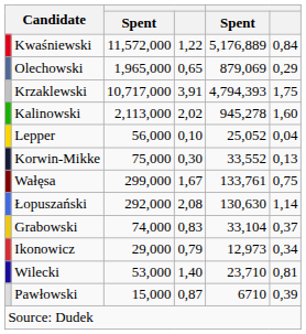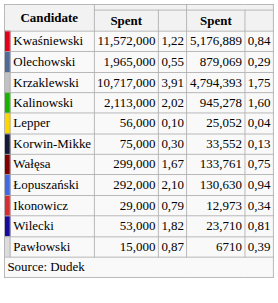Olechowski | column 4: 0,65 -> 0,55
Łopuszański | column 4: 2,08 -> 2,10
Łopuszański | column 6: 1,14 -> 0,94
- row: Grabowski | 74,000 | 0,83 | 33,104 | 0,37
Wilecki | column 4: 1,40 -> 1,82
